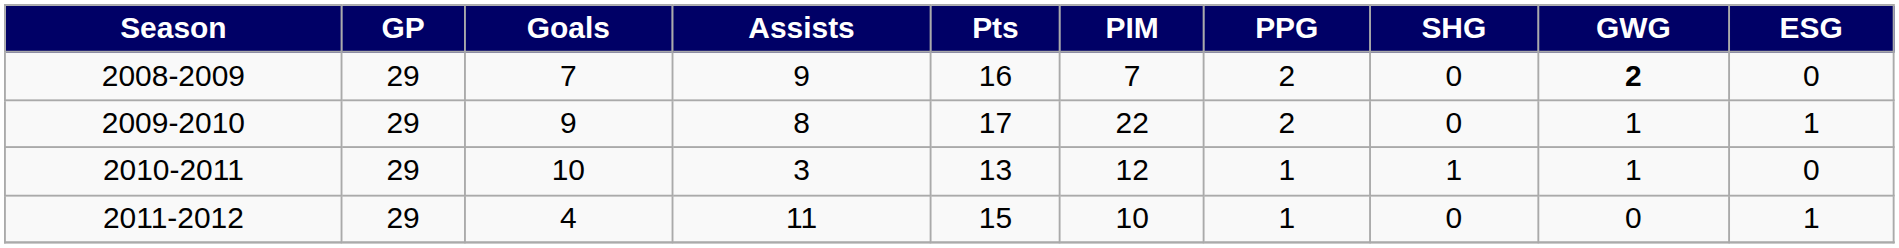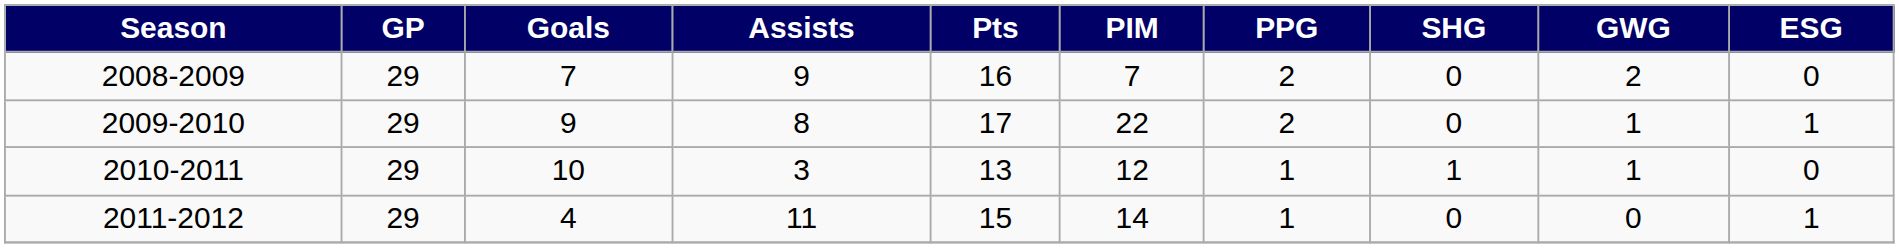2008-2009 | GWG: bold -> normal
2011-2012 | PIM: 10 -> 14
